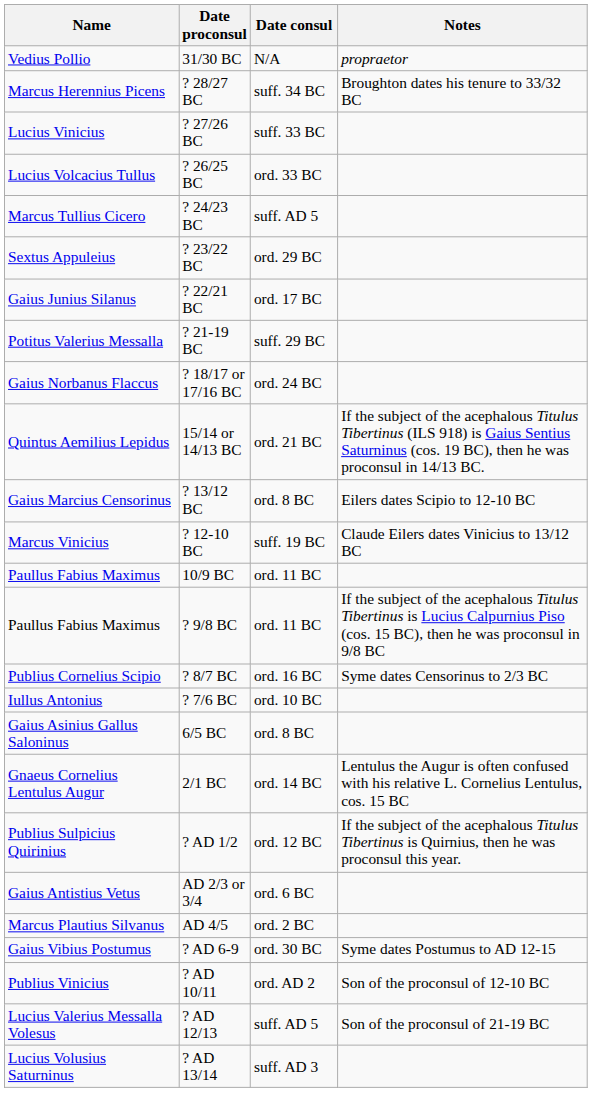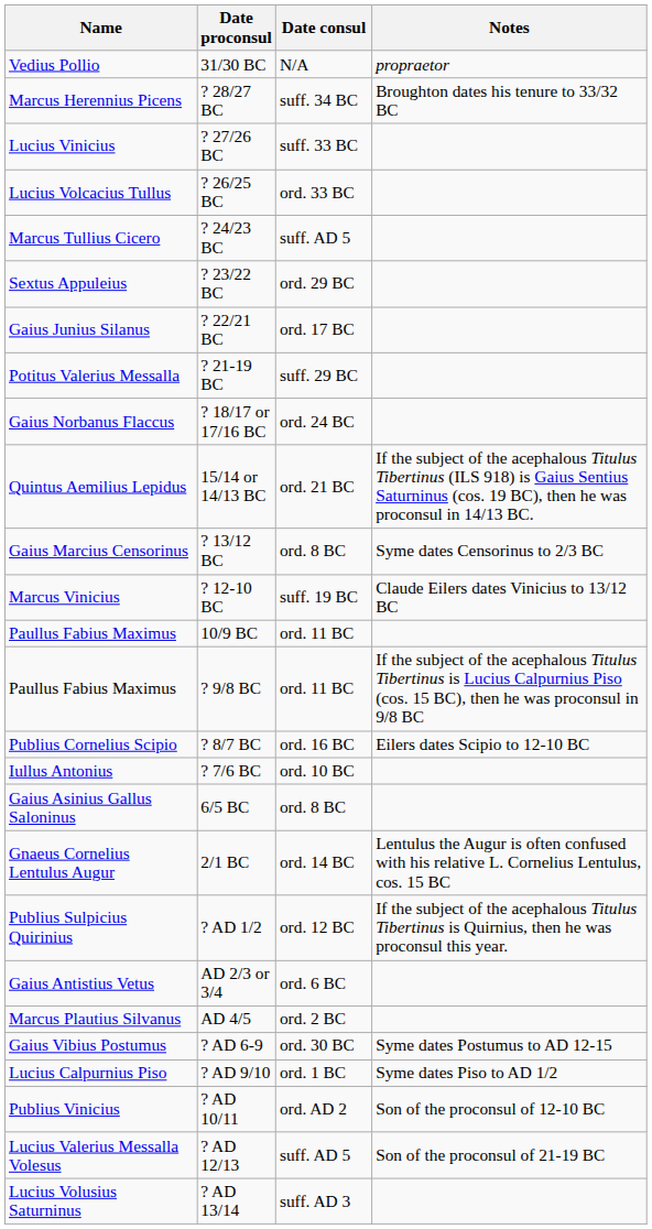? 13/12 BC | Notes: Eilers dates Scipio to 12-10 BC -> Syme dates Censorinus to 2/3 BC
? 8/7 BC | Notes: Syme dates Censorinus to 2/3 BC -> Eilers dates Scipio to 12-10 BC
+ row: Lucius Calpurnius Piso | ? AD 9/10 | ord. 1 BC | Syme dates Piso to AD 1/2
